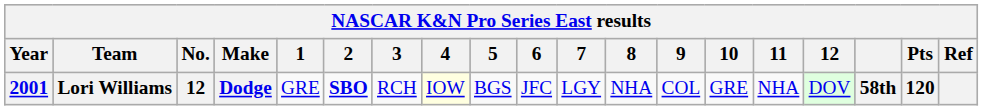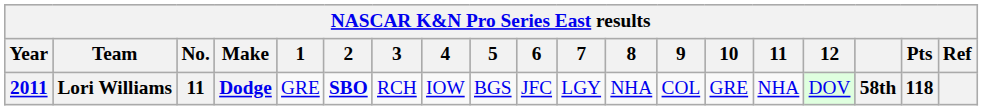Lori Williams | Year: 2001 -> 2011
Lori Williams | No.: 12 -> 11
Lori Williams | 4: lightyellow background -> no background
Lori Williams | Pts: 120 -> 118
